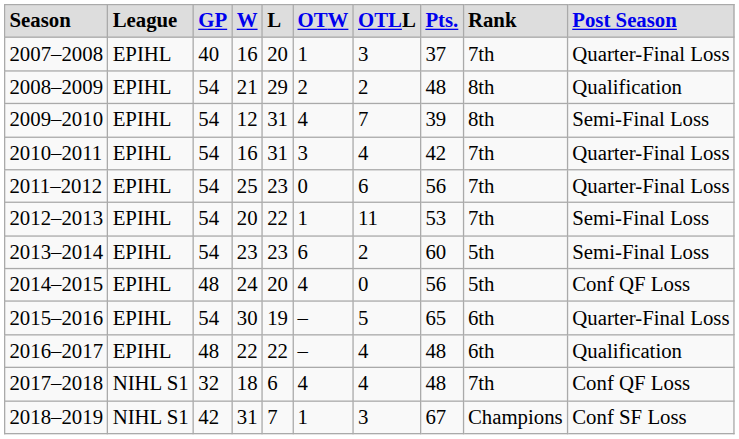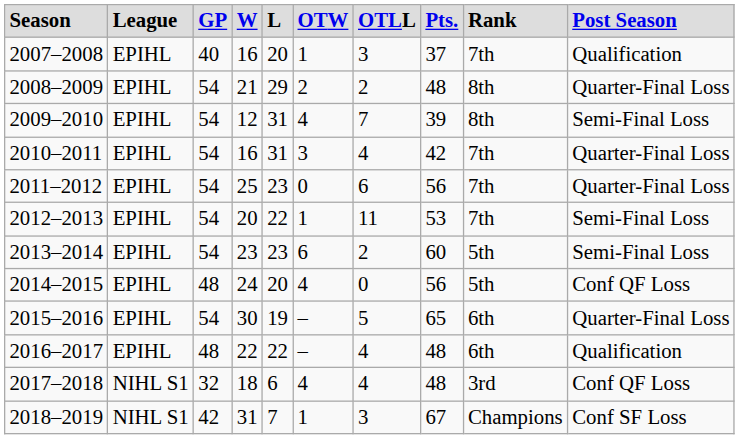2007–2008 | column 10: Quarter-Final Loss -> Qualification
2008–2009 | column 10: Qualification -> Quarter-Final Loss
2017–2018 | column 9: 7th -> 3rd
